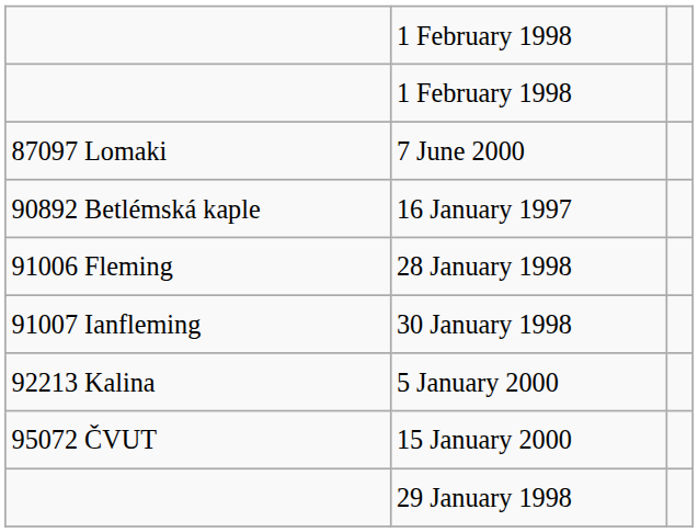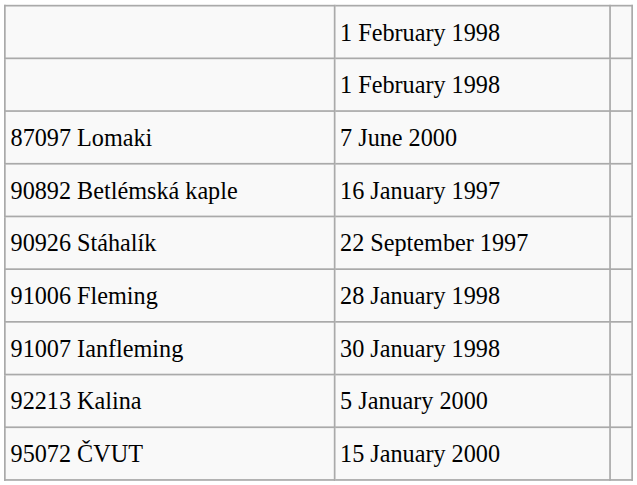+ row: 90926 Stáhalík | 22 September 1997
- row: 29 January 1998
